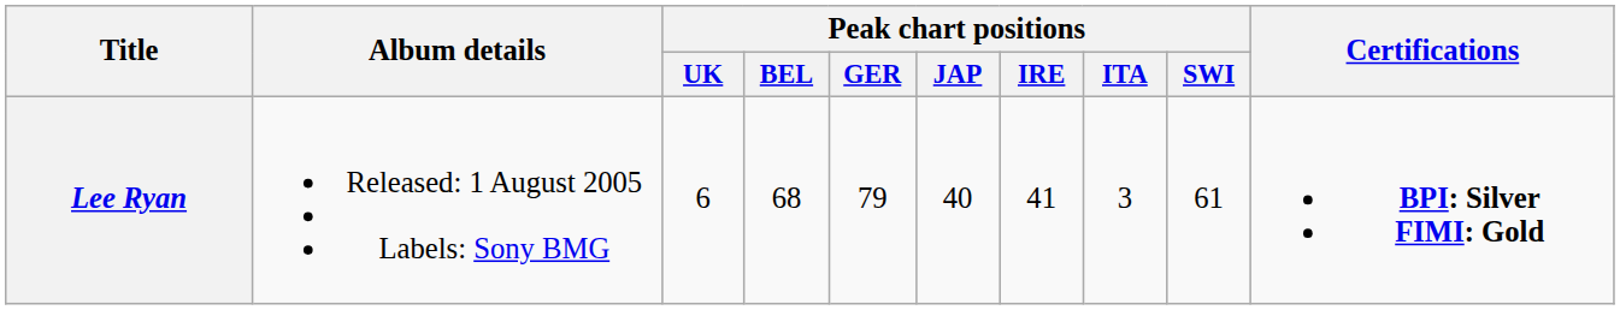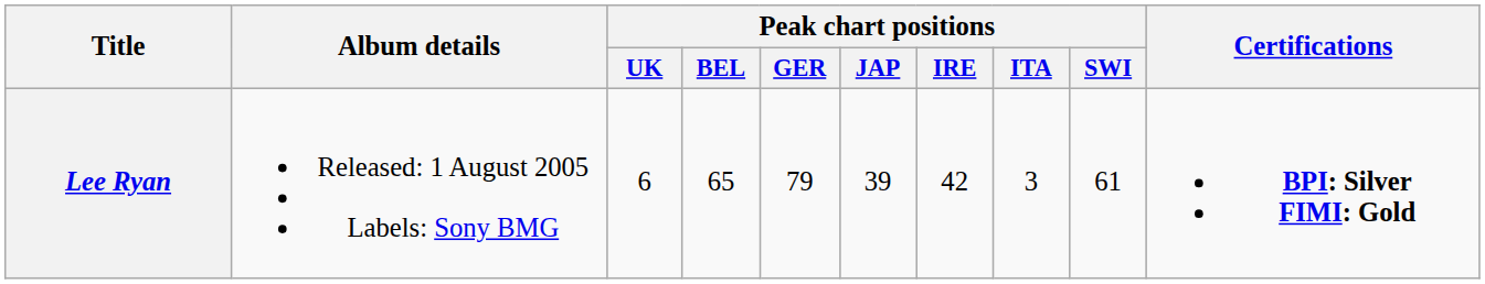Lee Ryan | Peak chart positions / BEL: 68 -> 65
Lee Ryan | Peak chart positions / JAP: 40 -> 39
Lee Ryan | Peak chart positions / IRE: 41 -> 42
